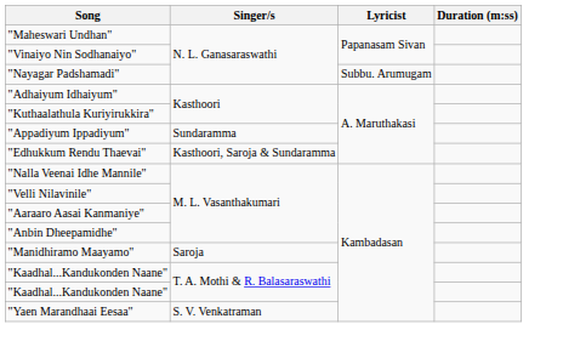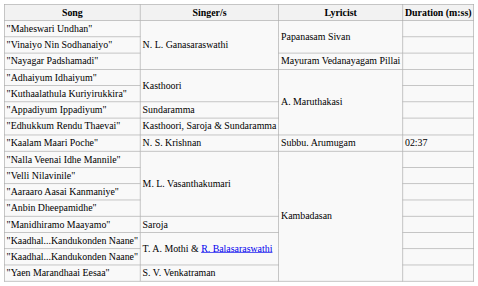"Nayagar Padshamadi" | Lyricist: Subbu. Arumugam -> Mayuram Vedanayagam Pillai
+ row: "Kaalam Maari Poche" | N. S. Krishnan | Subbu. Arumugam | 02:37
